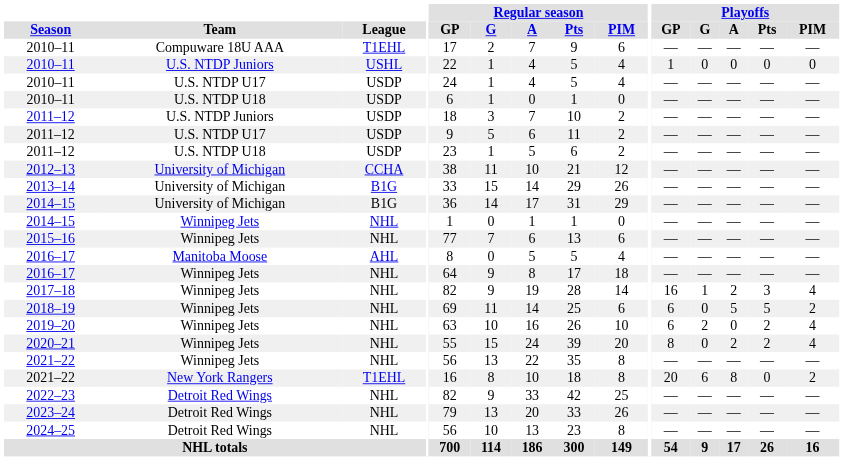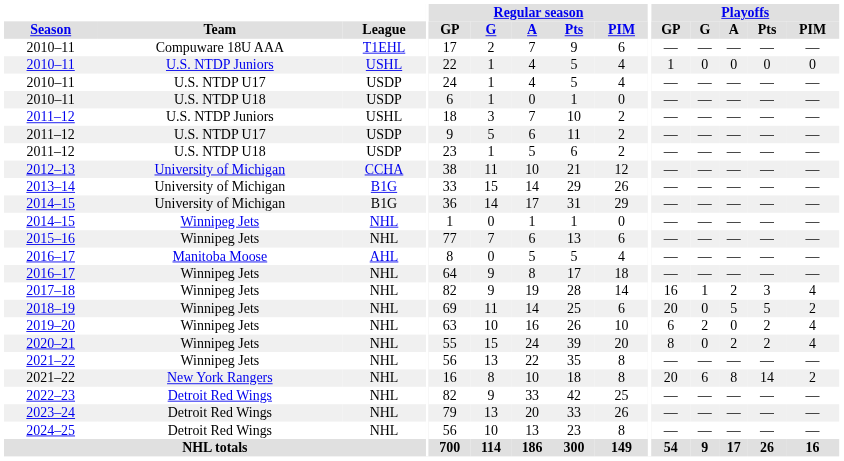2011–12 / U.S. NTDP Juniors | League: USDP -> USHL
2018–19 | Playoffs / GP: 6 -> 20
2021–22 / New York Rangers | League: T1EHL -> NHL
2021–22 / New York Rangers | Playoffs / Pts: 0 -> 14
